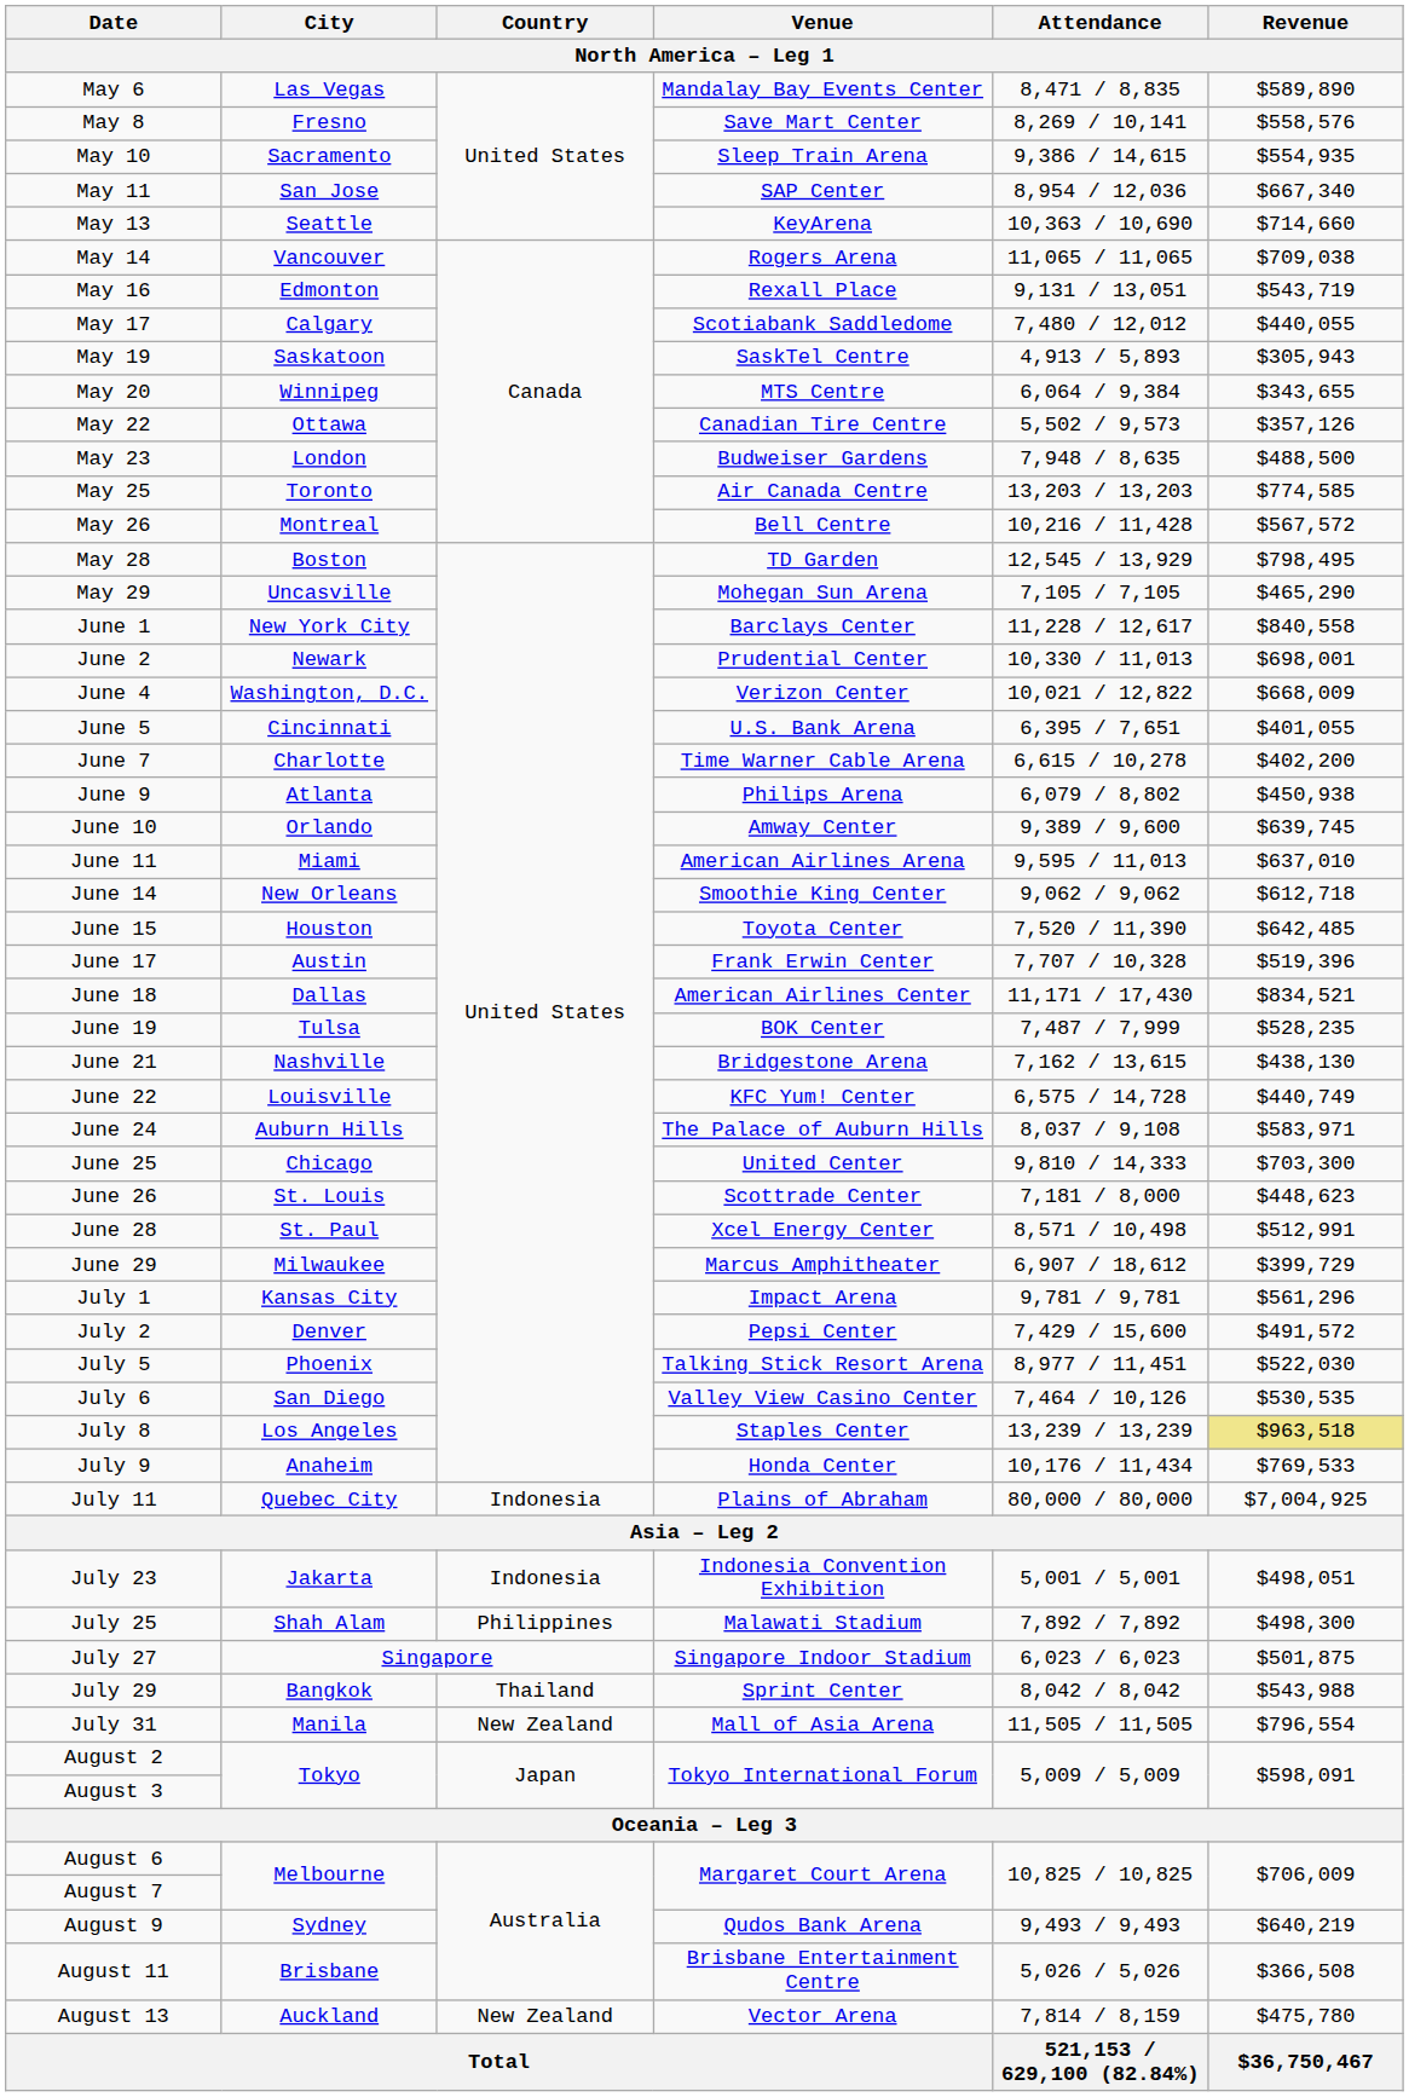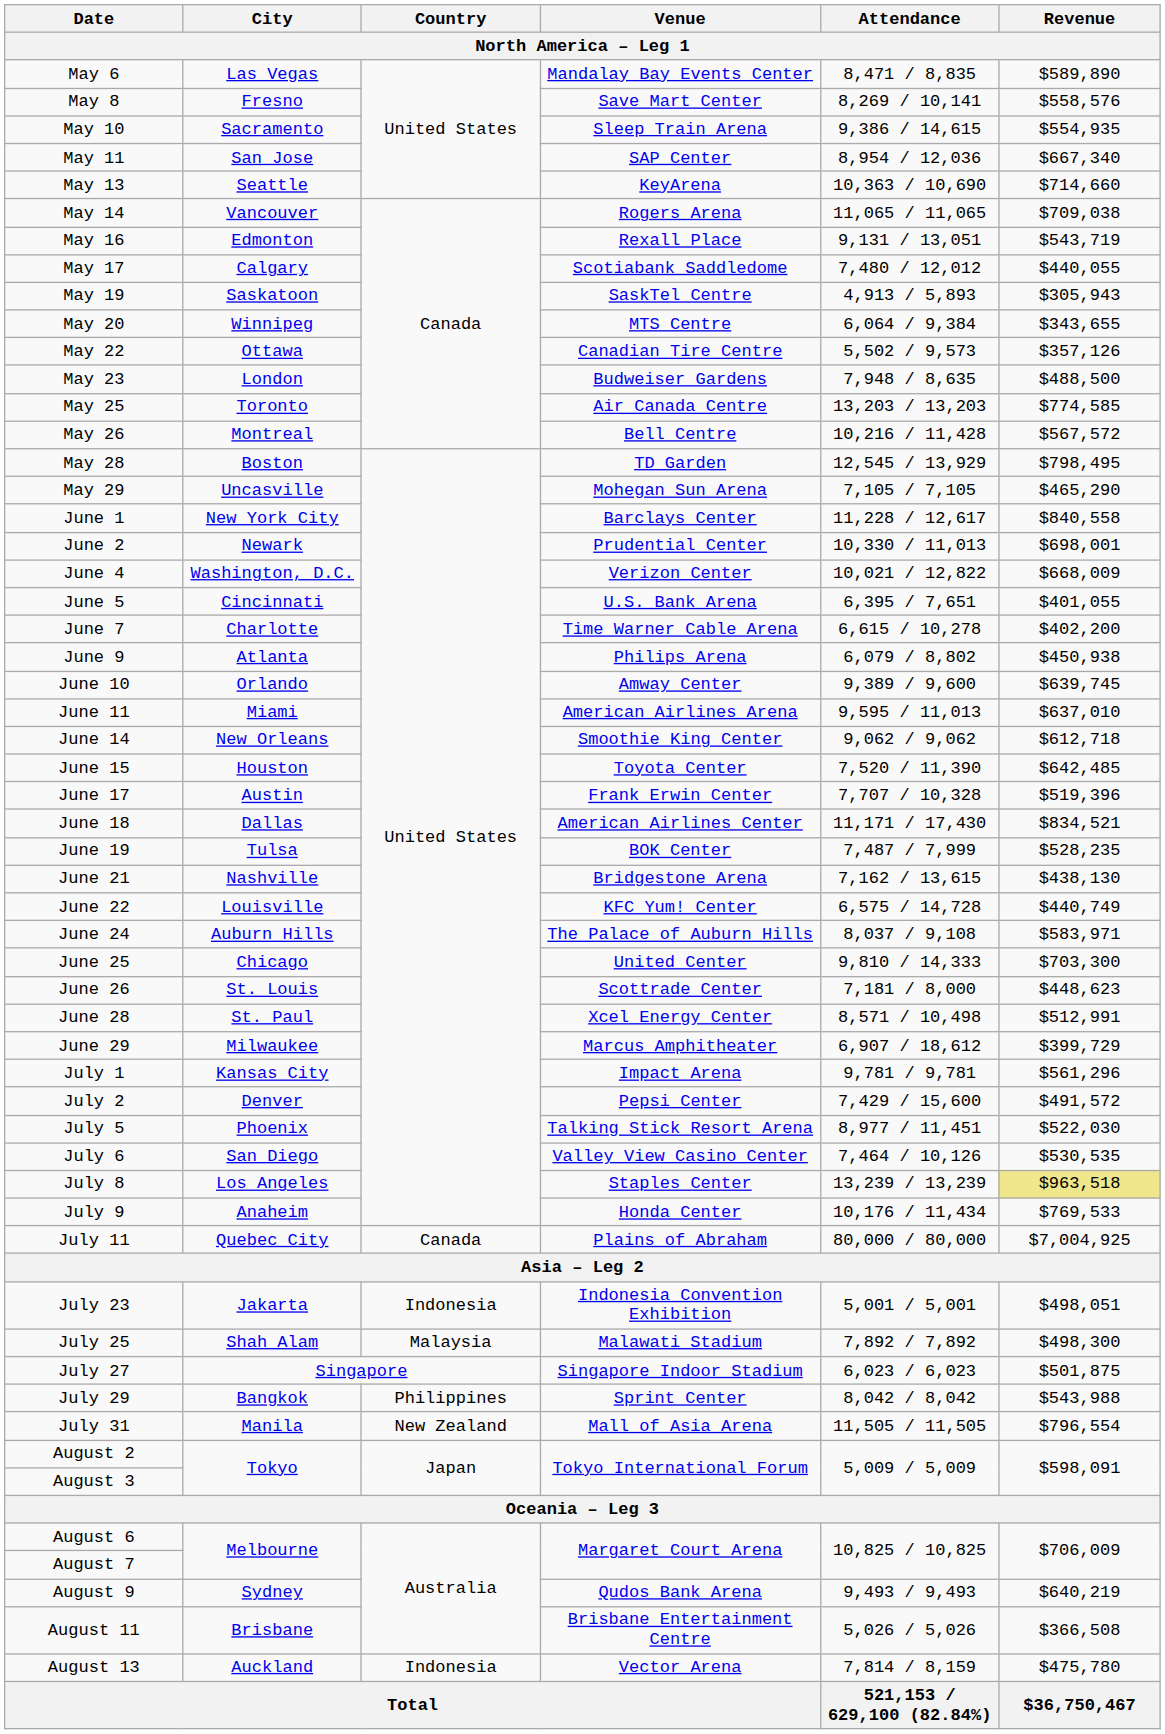July 11 | Country: Indonesia -> Canada
July 25 | Country: Philippines -> Malaysia
July 29 | Country: Thailand -> Philippines
August 13 | Country: New Zealand -> Indonesia
